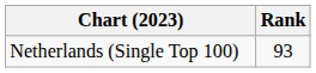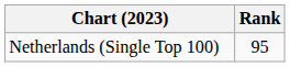Netherlands (Single Top 100) | Rank: 93 -> 95
